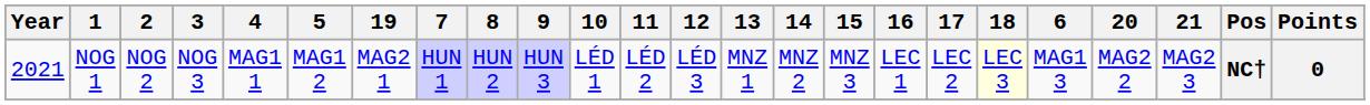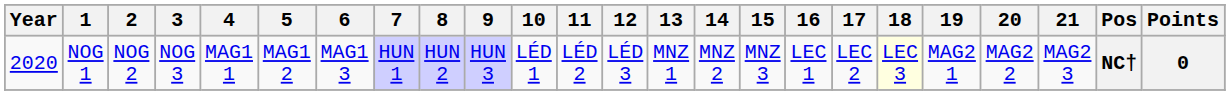columns swapped: 6 <-> 19
NOG 1 | Year: 2021 -> 2020
